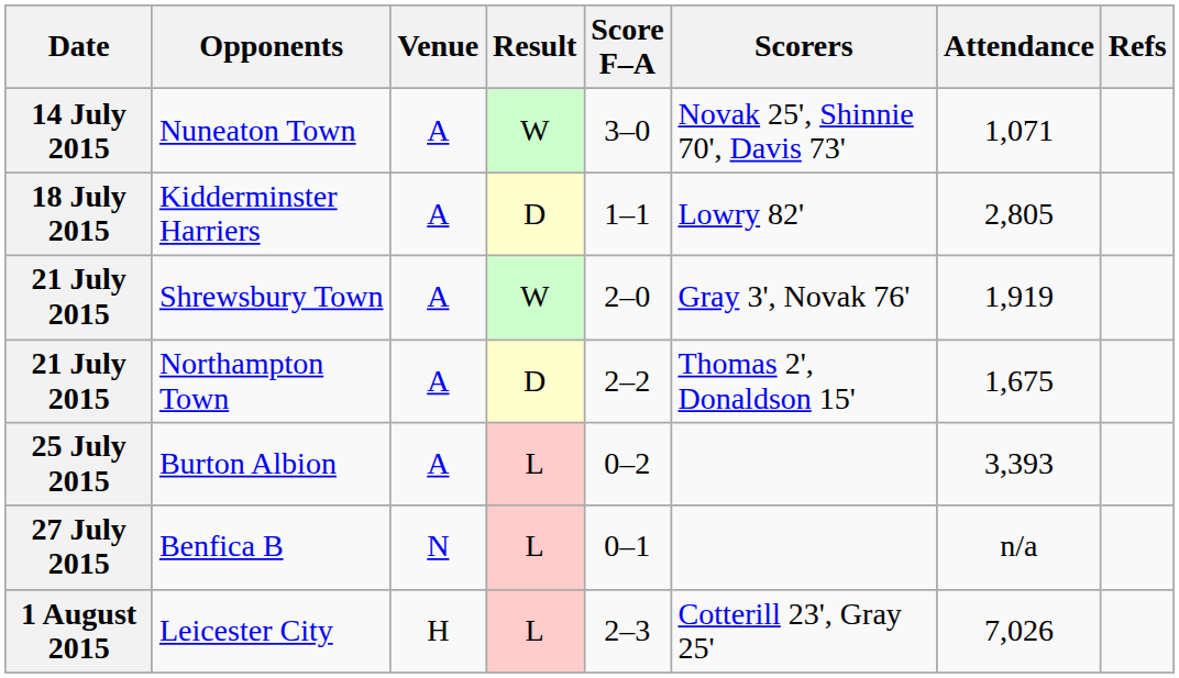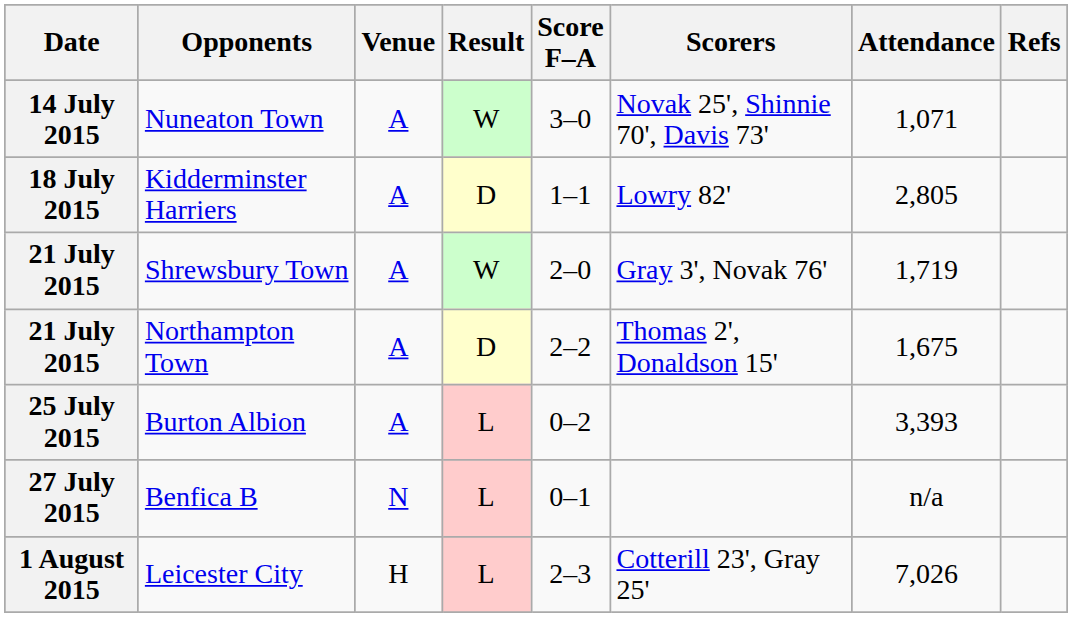Shrewsbury Town | Attendance: 1,919 -> 1,719
